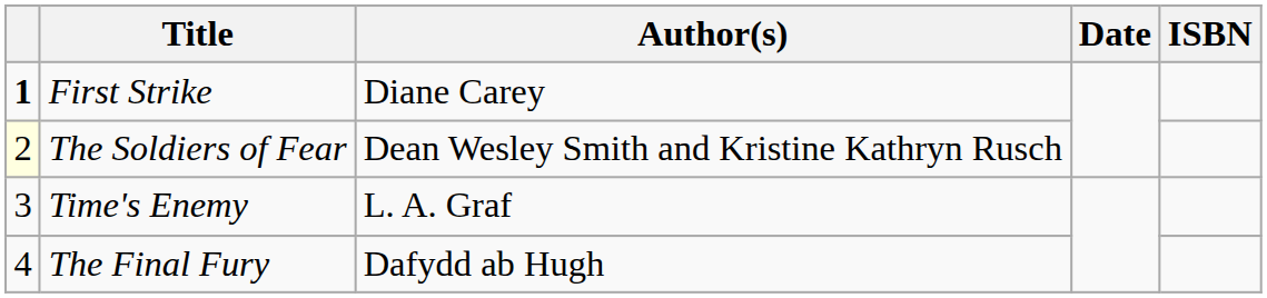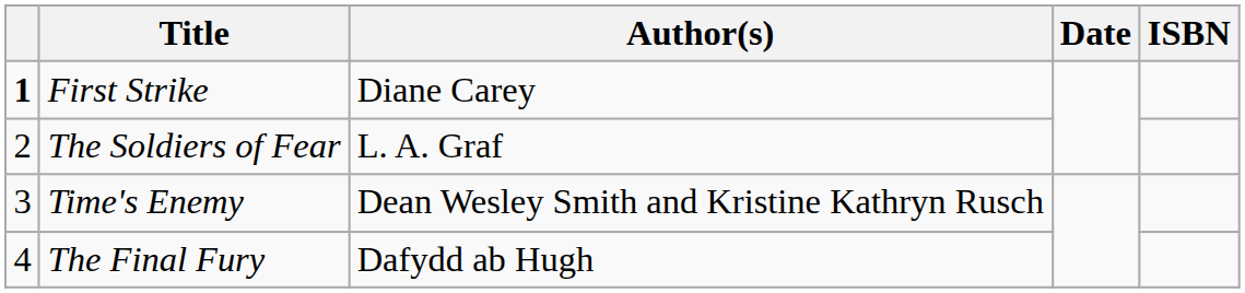The Soldiers of Fear | column 1: lightyellow background -> no background
The Soldiers of Fear | Author(s): Dean Wesley Smith and Kristine Kathryn Rusch -> L. A. Graf
Time's Enemy | Author(s): L. A. Graf -> Dean Wesley Smith and Kristine Kathryn Rusch
